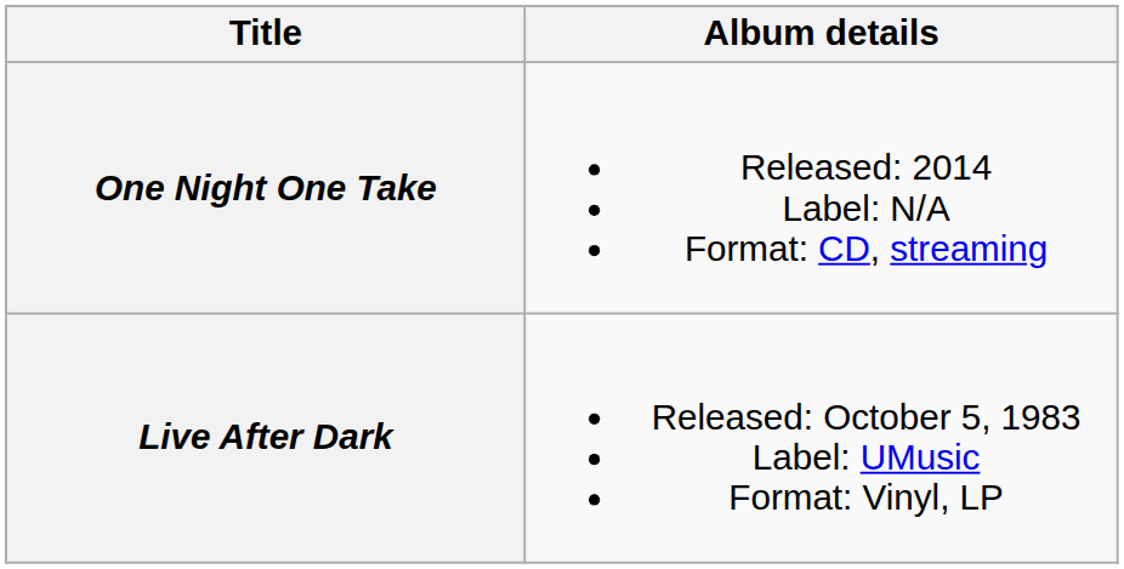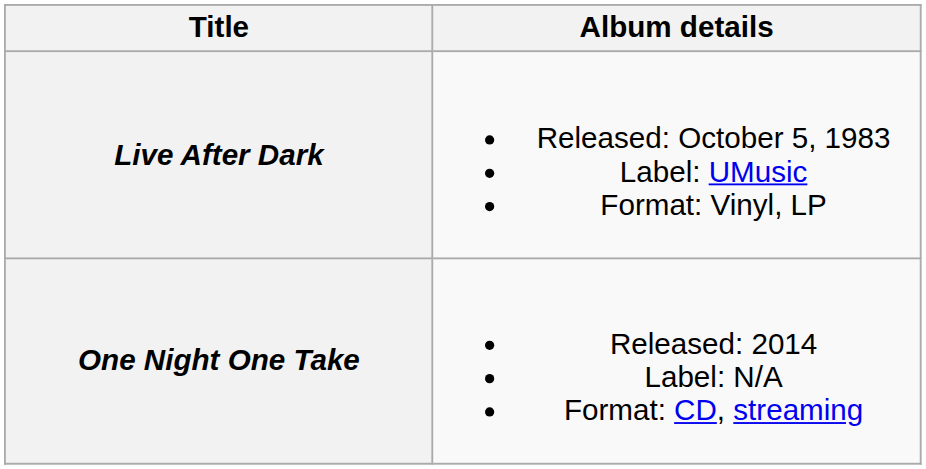rows swapped: Live After Dark <-> One Night One Take
